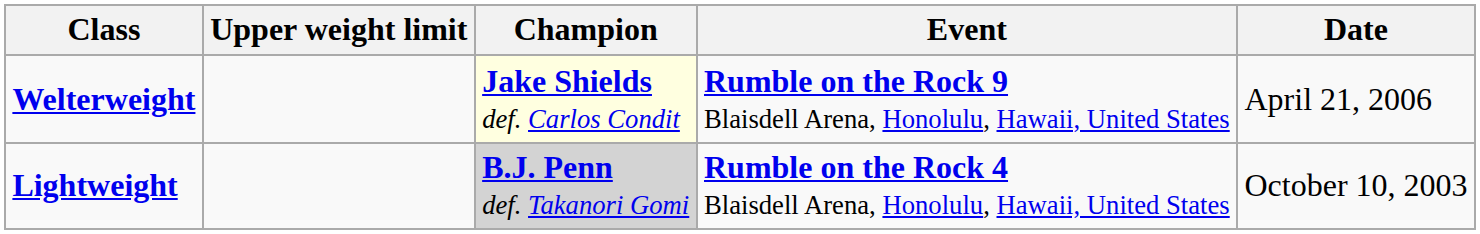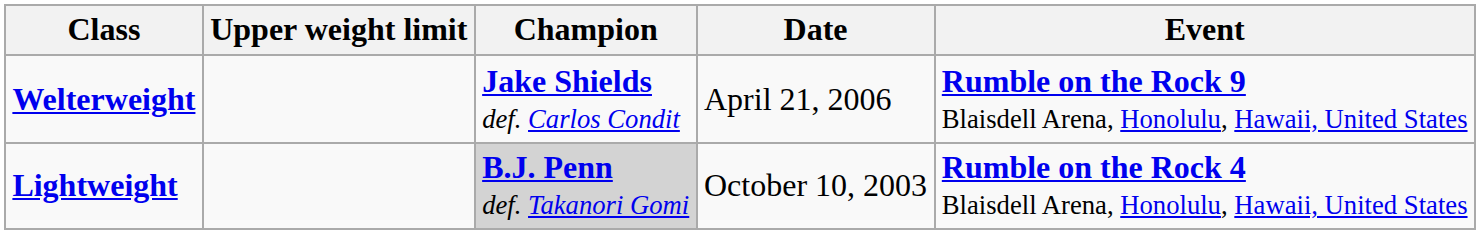columns swapped: Event <-> Date
Welterweight | Champion: lightyellow background -> no background
